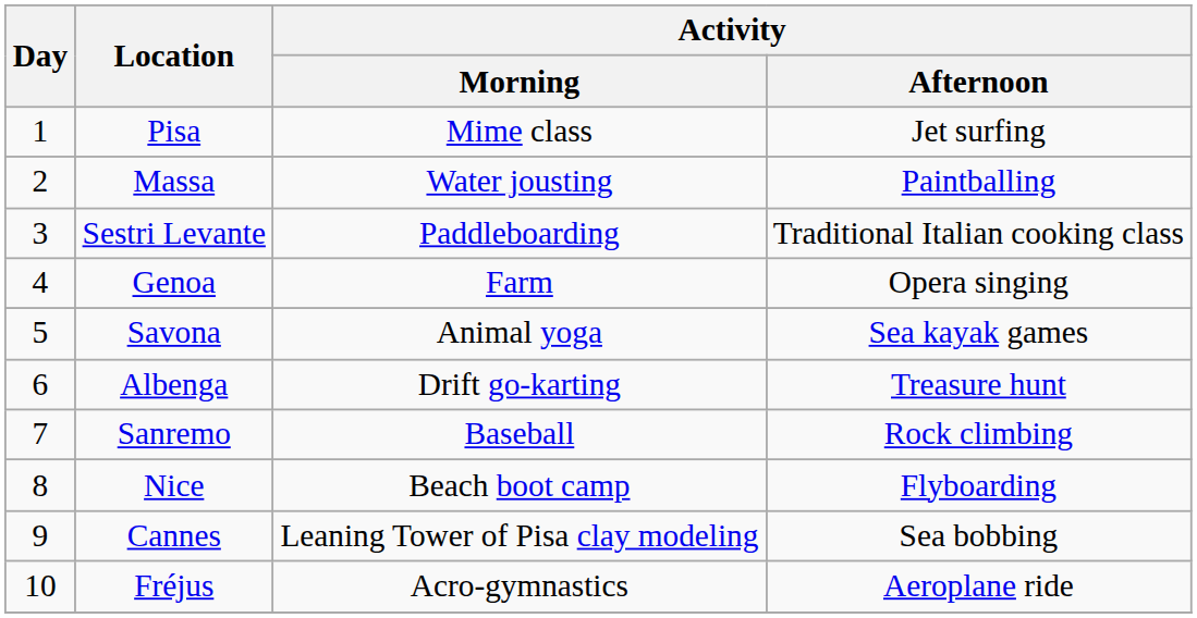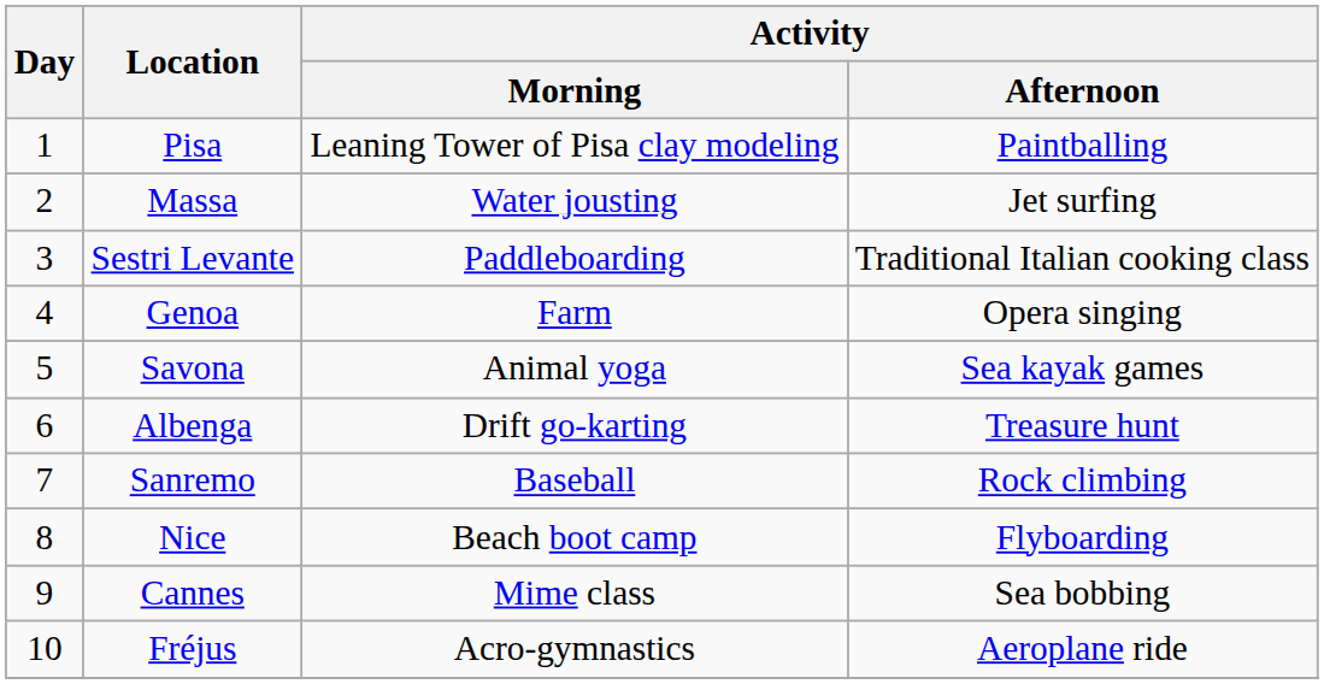Pisa | Activity / Morning: Mime class -> Leaning Tower of Pisa clay modeling
Pisa | Activity / Afternoon: Jet surfing -> Paintballing
Massa | Activity / Afternoon: Paintballing -> Jet surfing
Cannes | Activity / Morning: Leaning Tower of Pisa clay modeling -> Mime class
